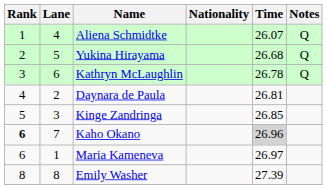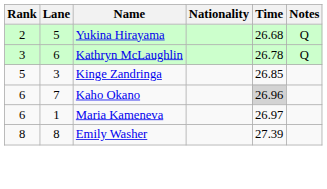- row: 1 | 4 | Aliena Schmidtke | 26.07 | Q
- row: 4 | 2 | Daynara de Paula | 26.81
Kaho Okano | Rank: bold -> normal
